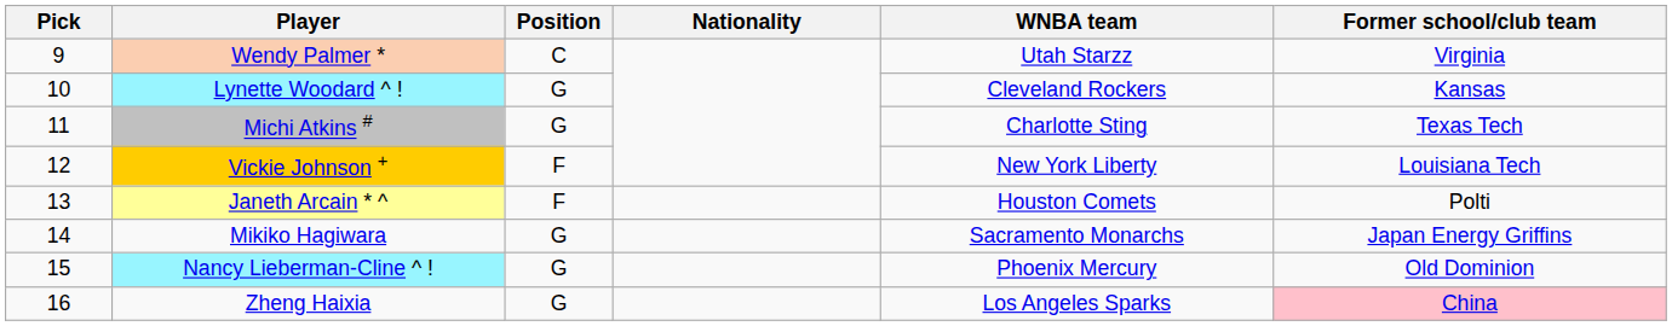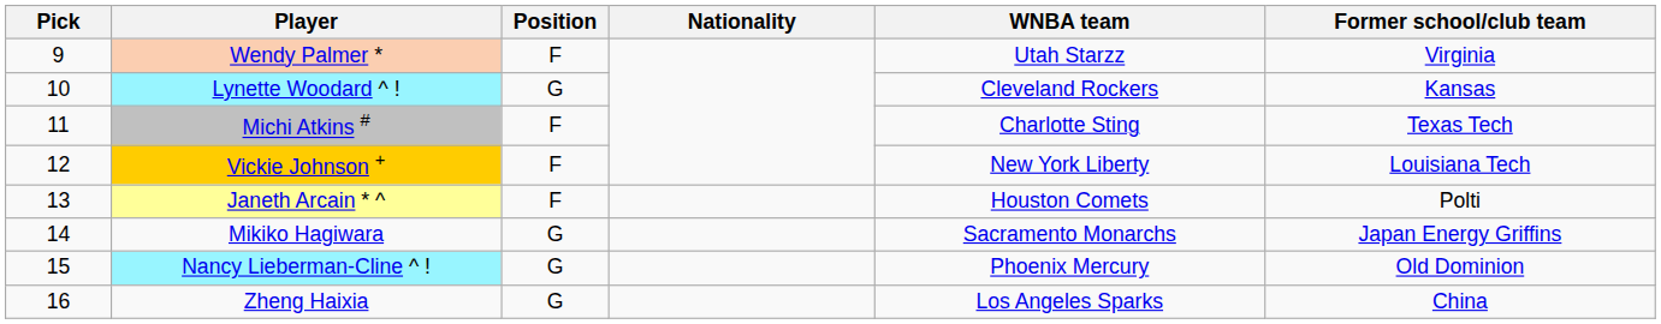Wendy Palmer * | Position: C -> F
Michi Atkins # | Position: G -> F
Zheng Haixia | Former school/club team: pink background -> no background
